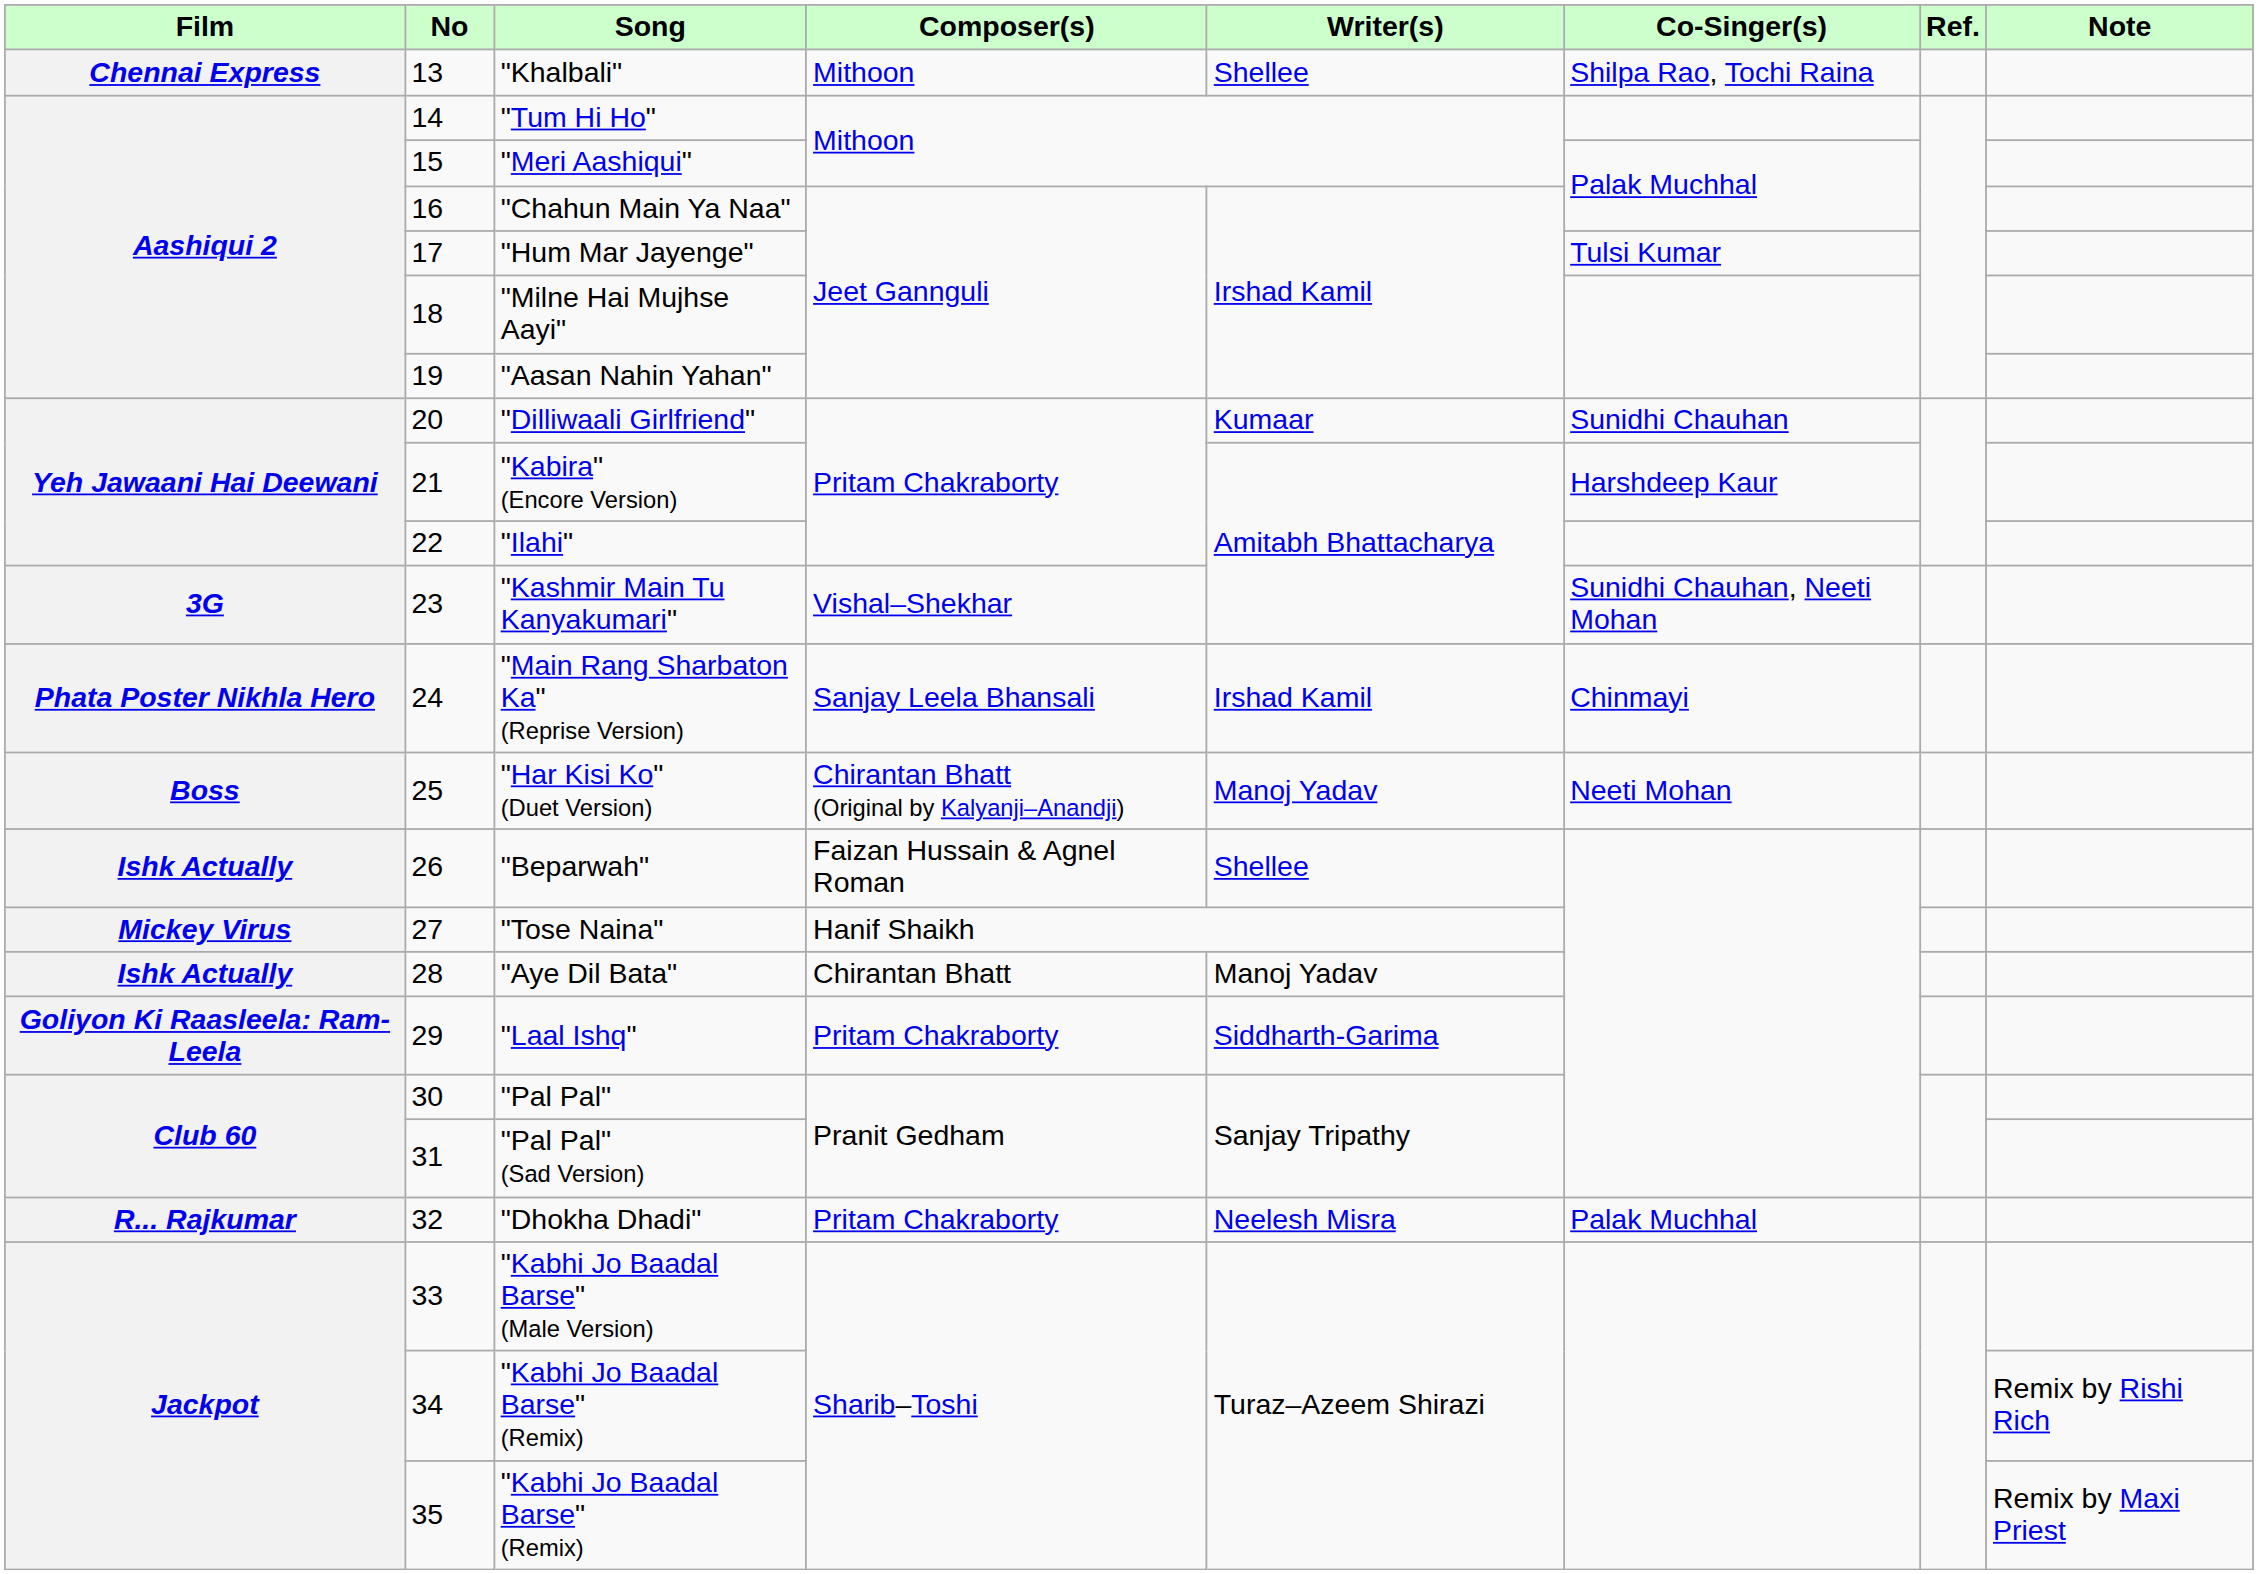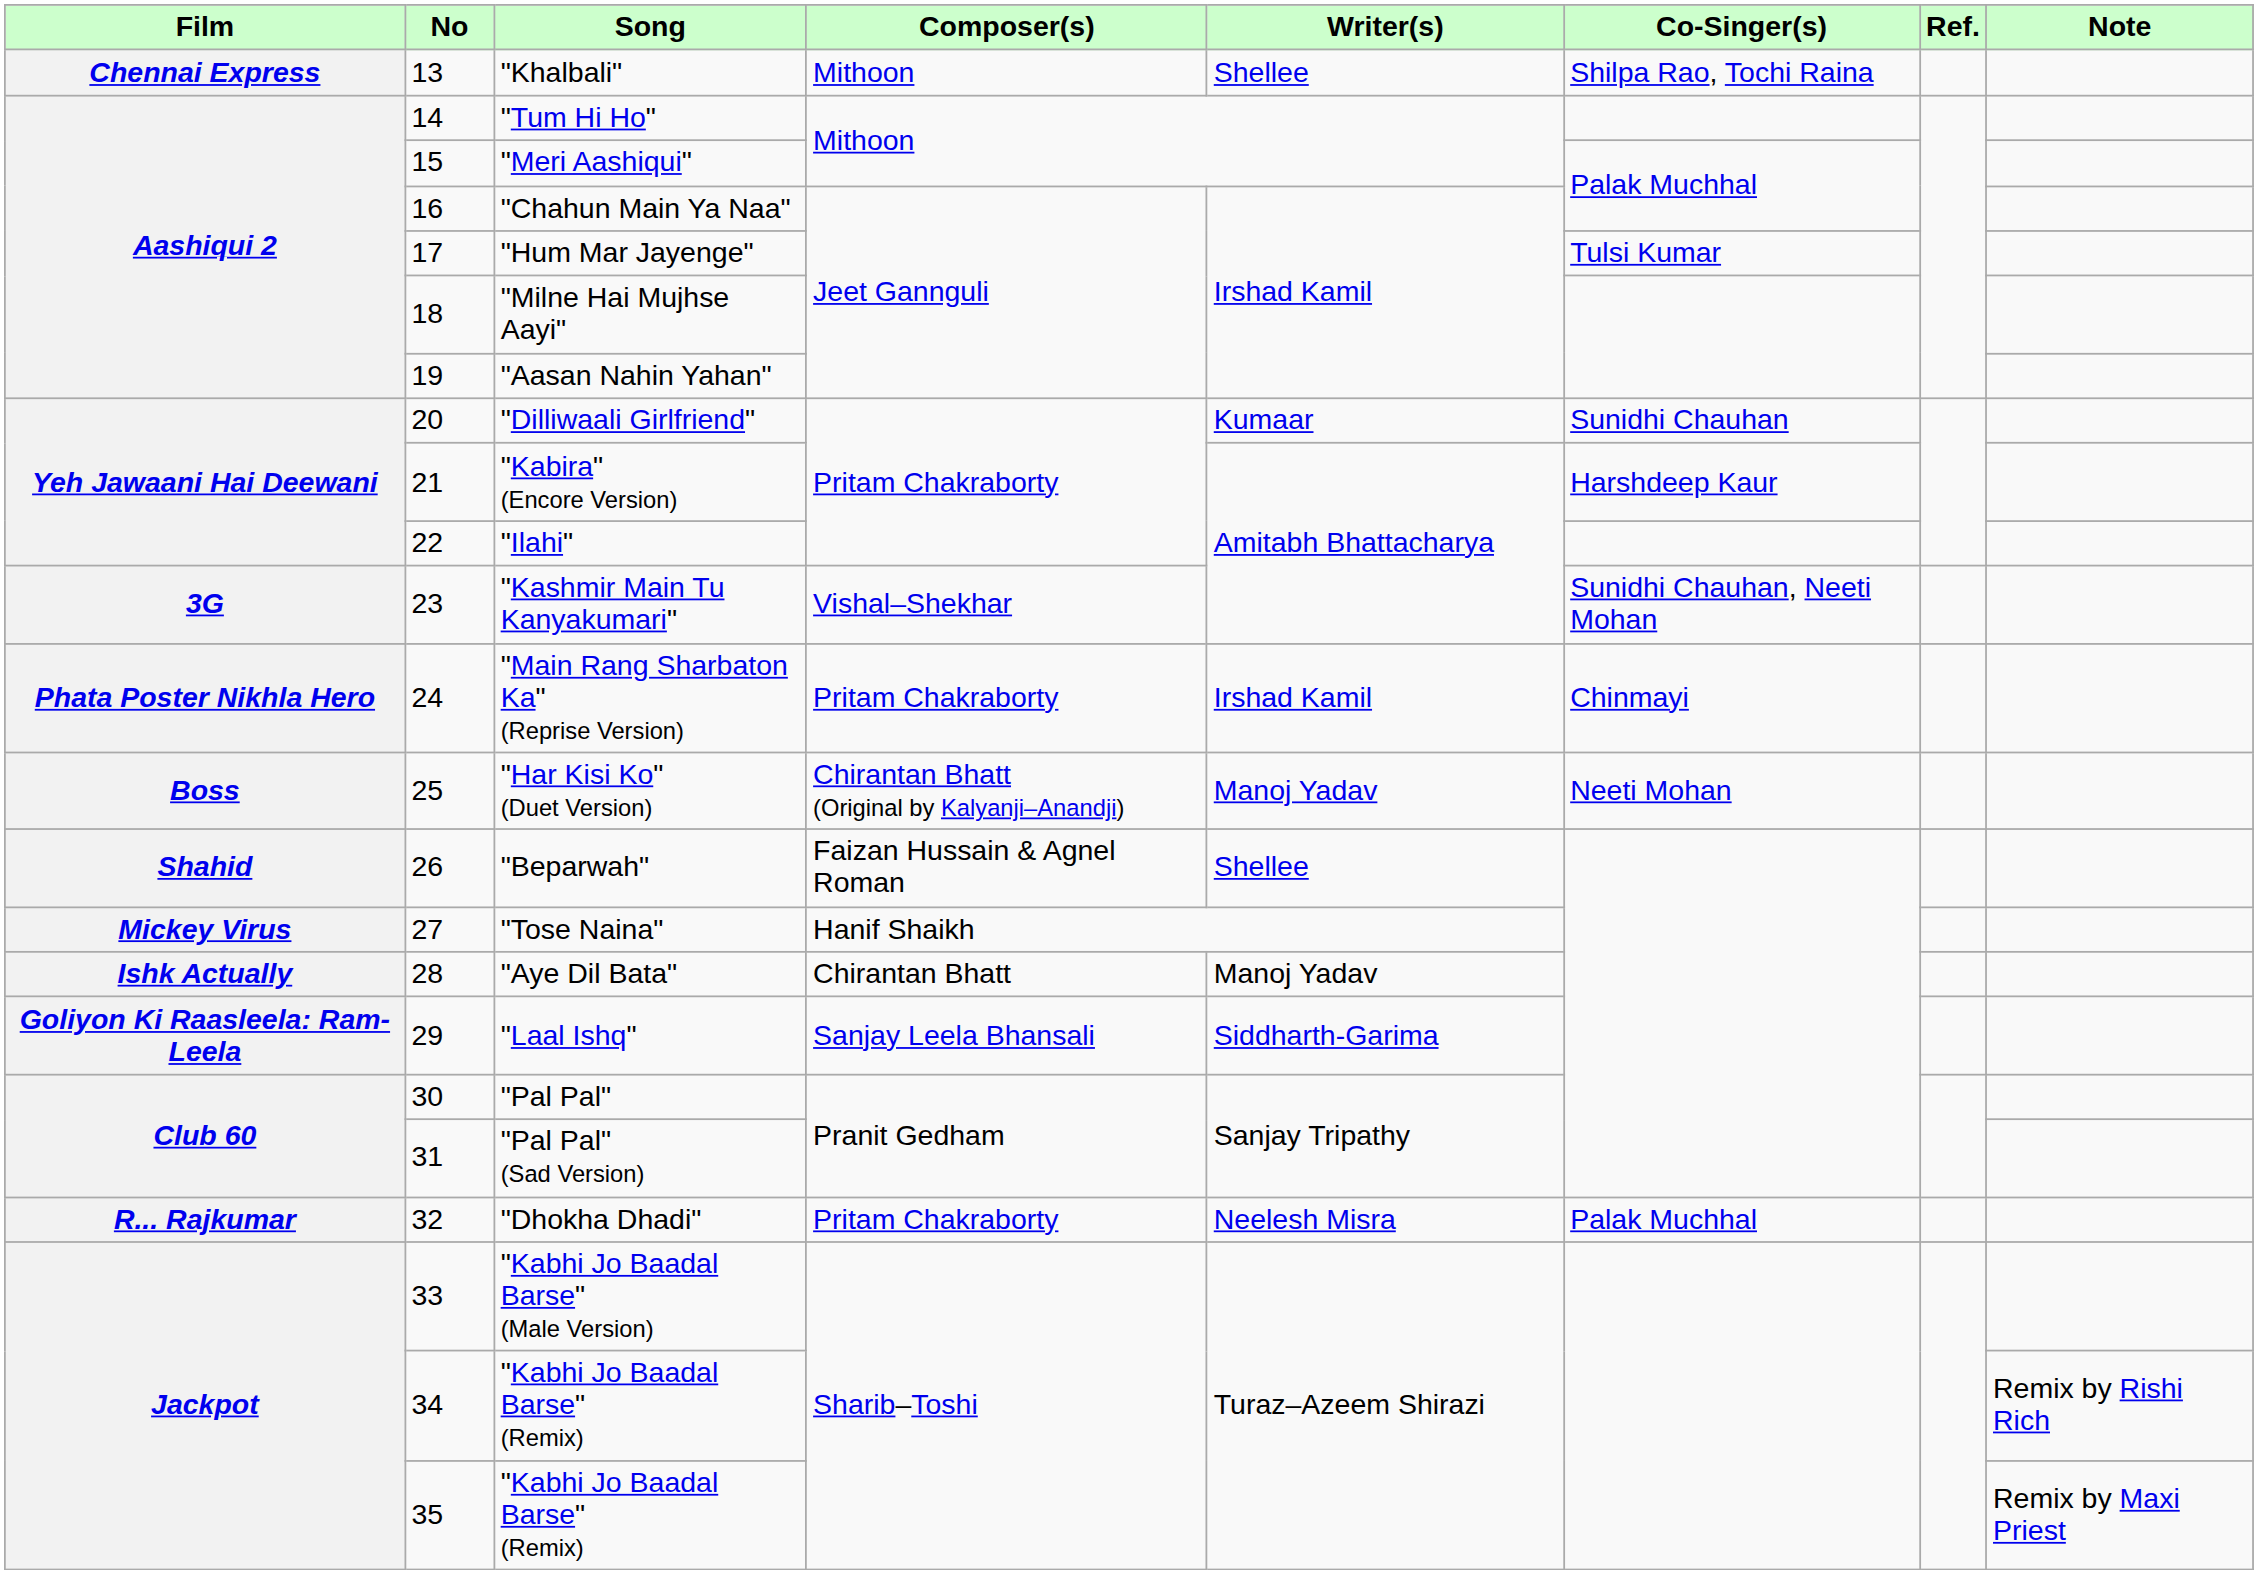"Main Rang Sharbaton Ka" (Reprise Version) | Composer(s): Sanjay Leela Bhansali -> Pritam Chakraborty
"Beparwah" | Film: Ishk Actually -> Shahid
"Laal Ishq" | Composer(s): Pritam Chakraborty -> Sanjay Leela Bhansali
